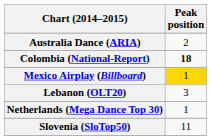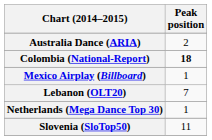Mexico Airplay (Billboard) | Peak position: gold background -> no background
Lebanon (OLT20) | Peak position: 3 -> 7
